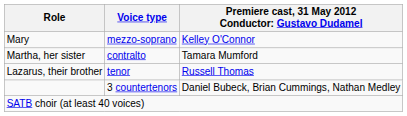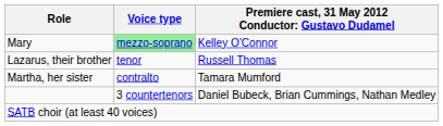Mary | Voice type: no background -> lightgreen background
rows swapped: Martha, her sister <-> Lazarus, their brother
